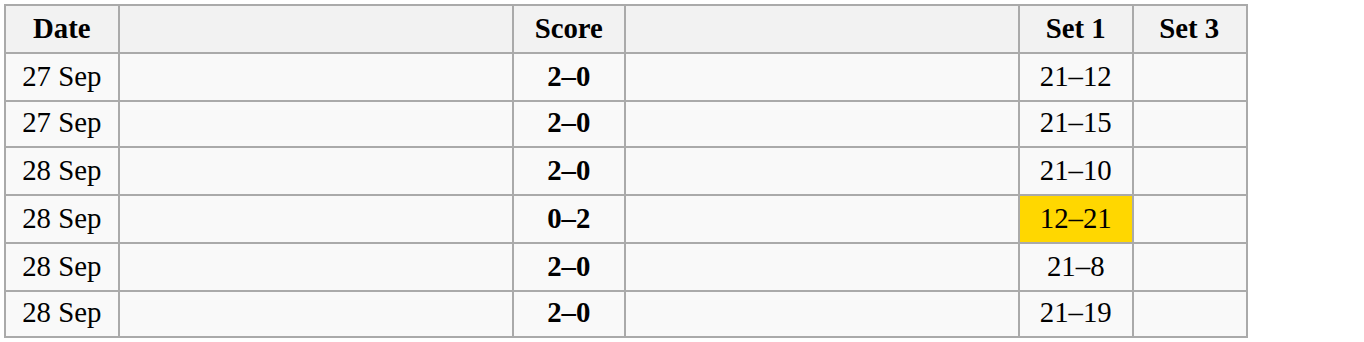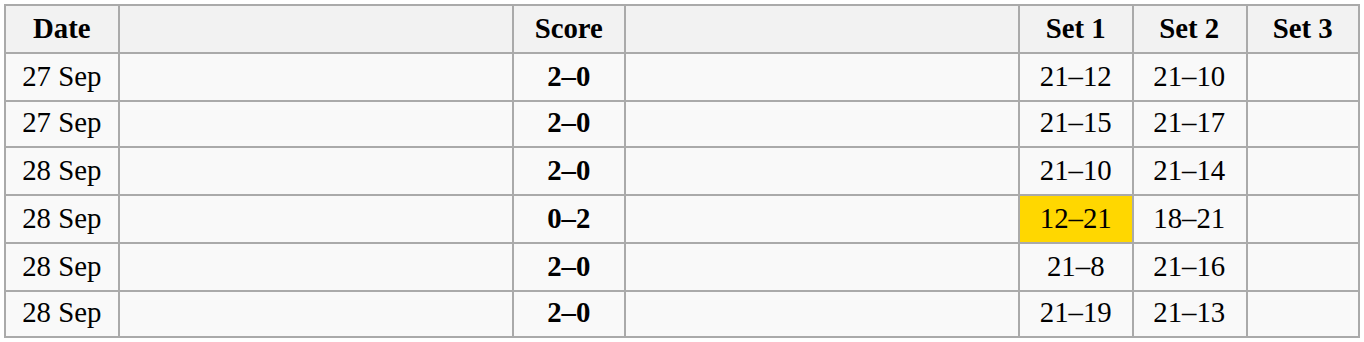+ column: Set 2 | 21–10 | 21–17 | 21–14 | 18–21 | 21–16 | 21–13
